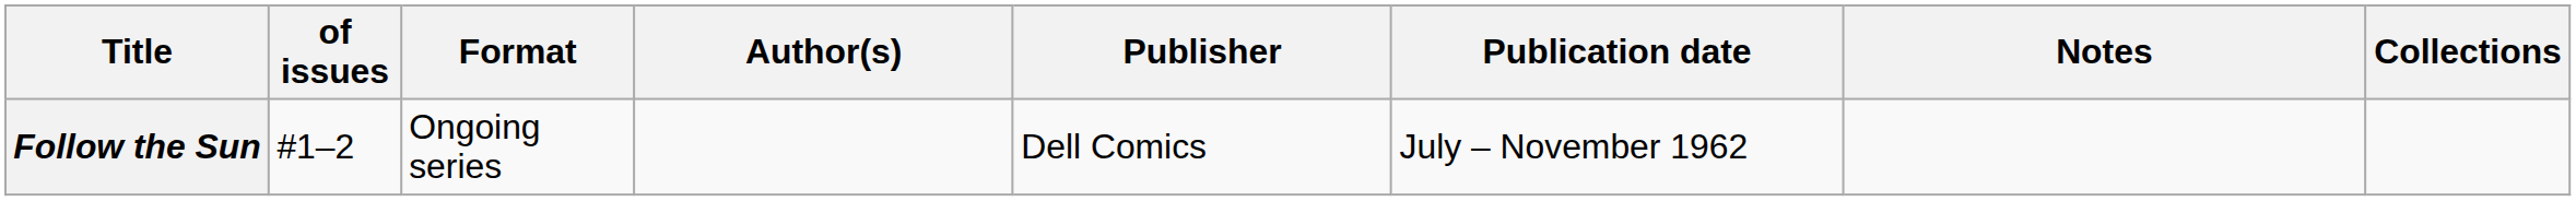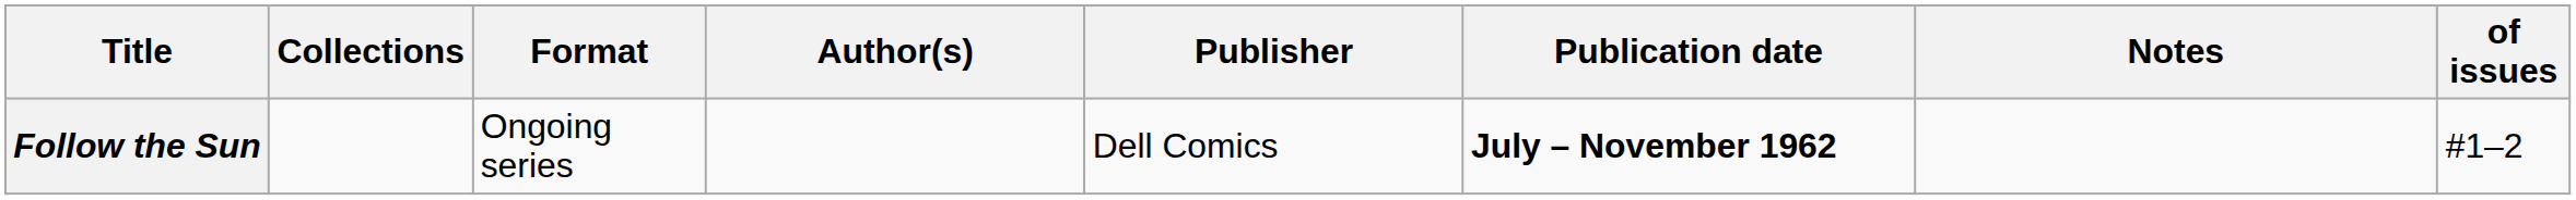columns swapped: of issues <-> Collections
Follow the Sun | Publication date: normal -> bold
